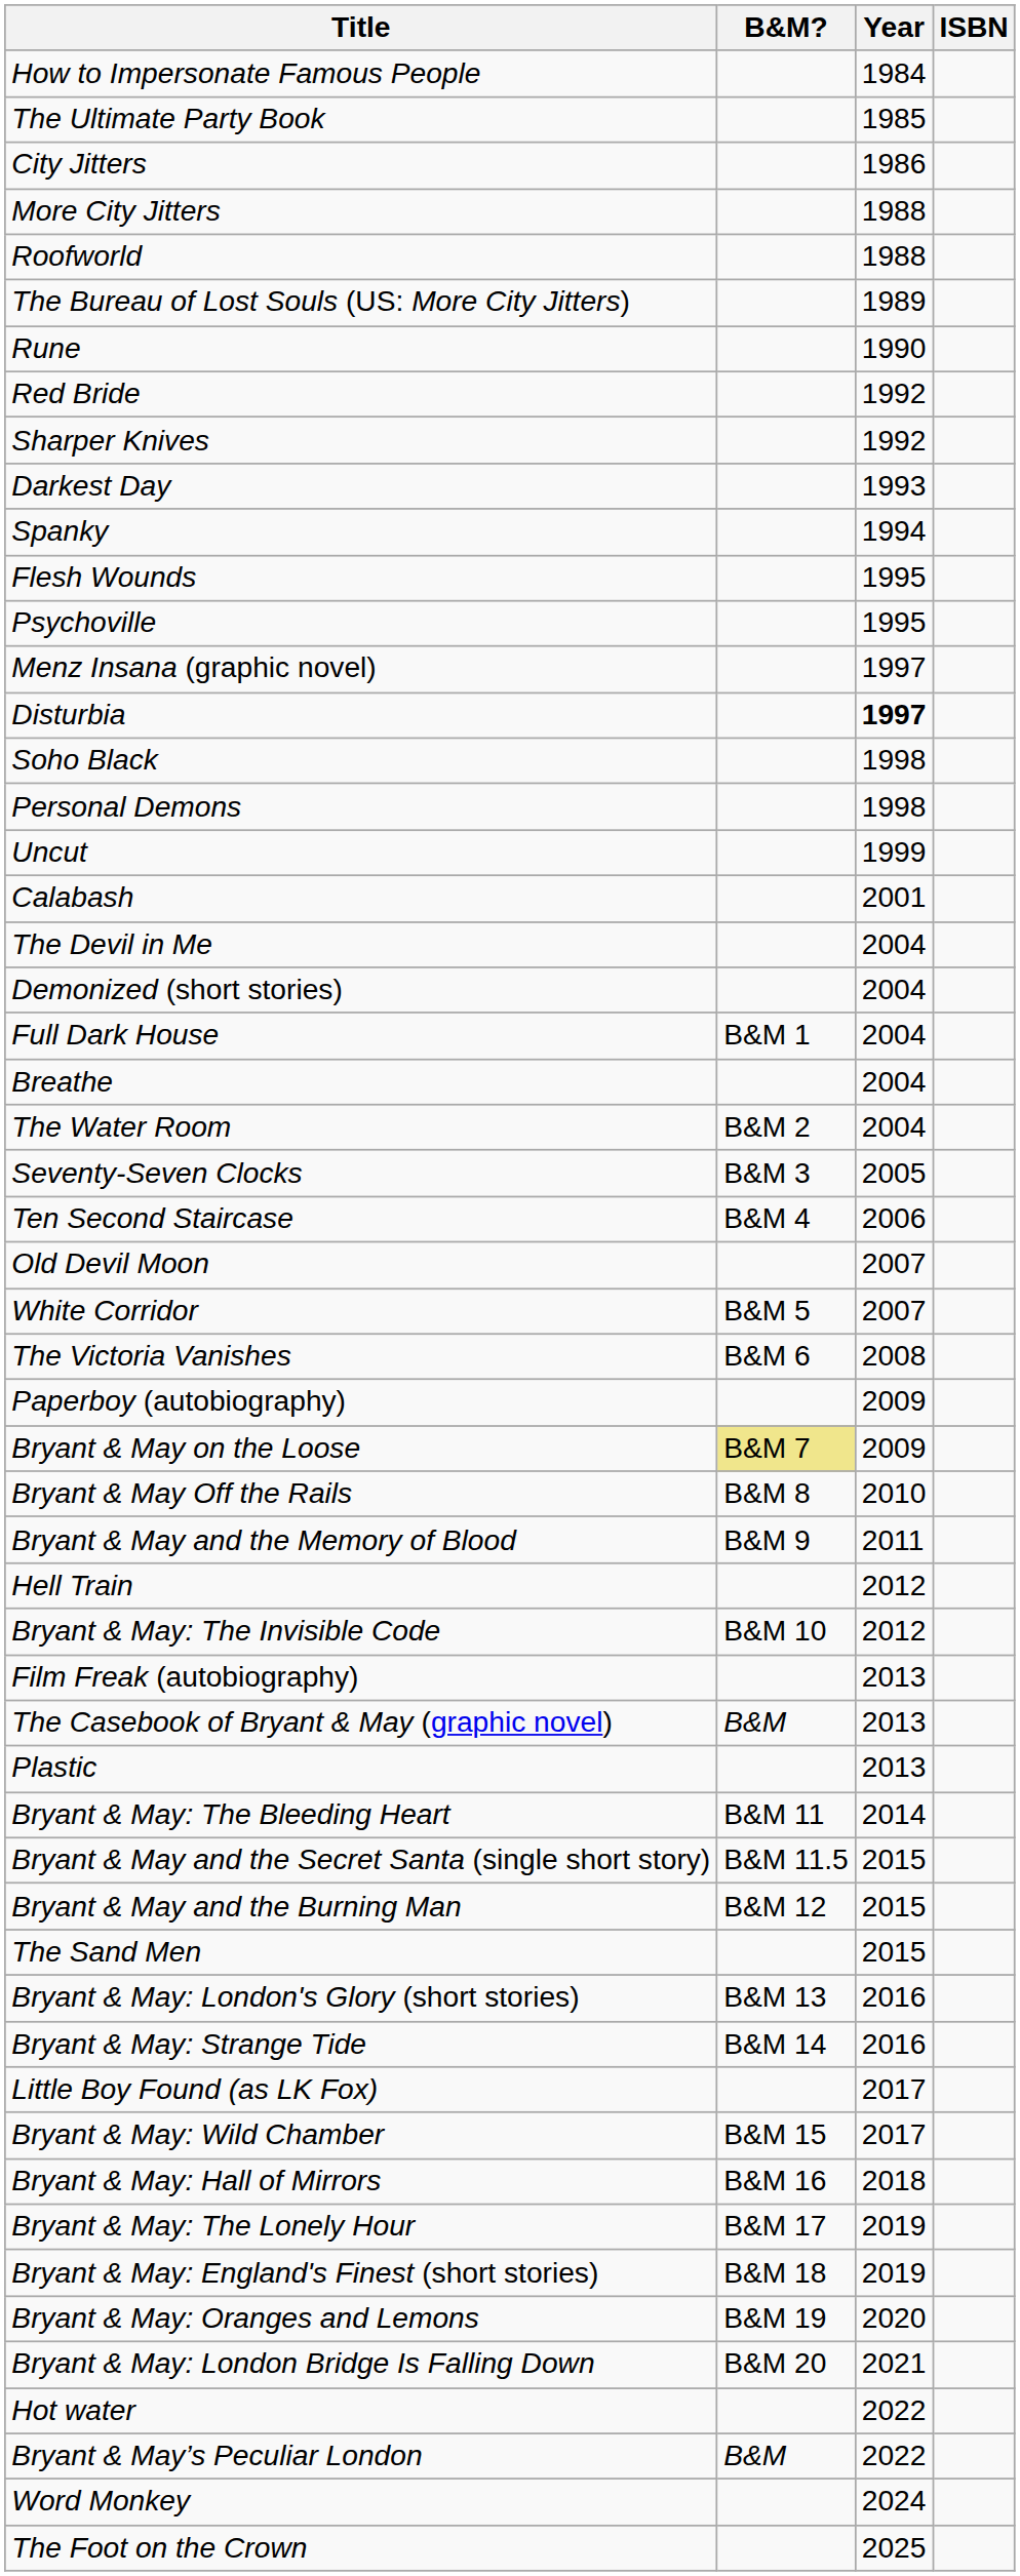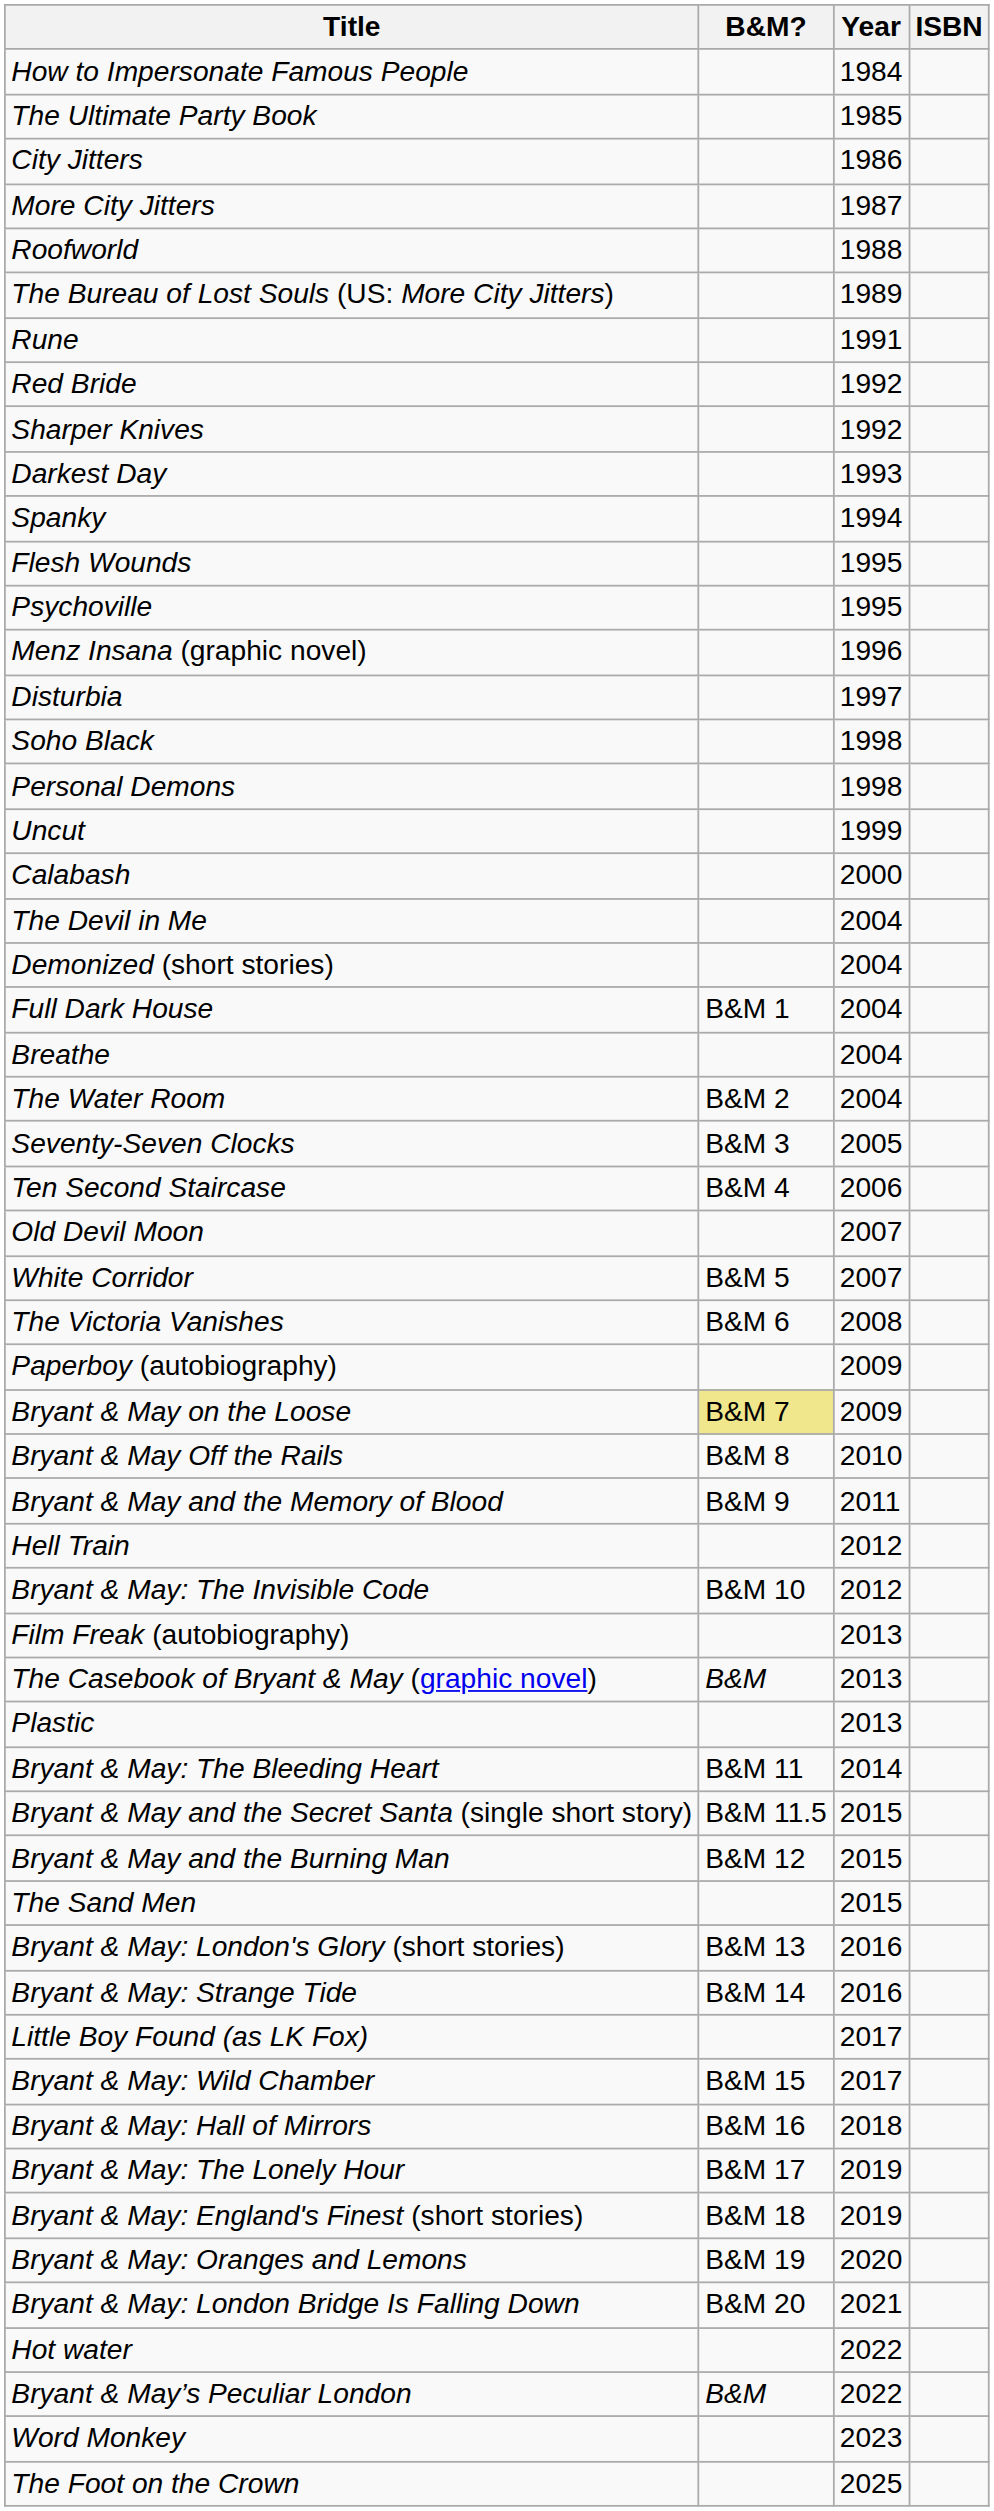More City Jitters | Year: 1988 -> 1987
Rune | Year: 1990 -> 1991
Menz Insana (graphic novel) | Year: 1997 -> 1996
Disturbia | Year: bold -> normal
Calabash | Year: 2001 -> 2000
Word Monkey | Year: 2024 -> 2023
